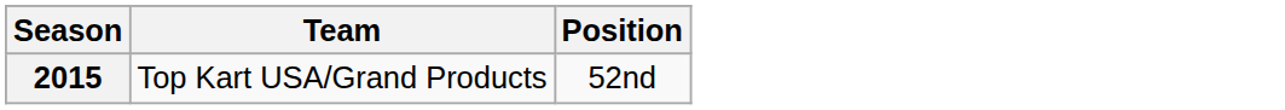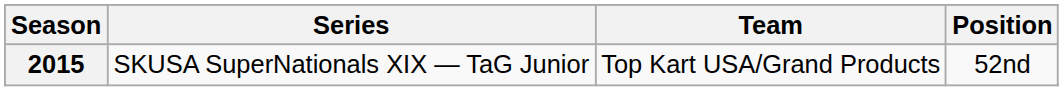+ column: Series | SKUSA SuperNationals XIX — TaG Junior
